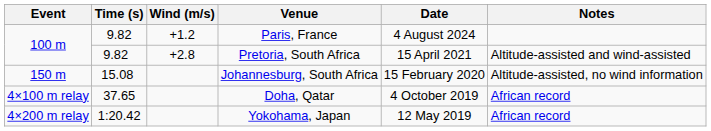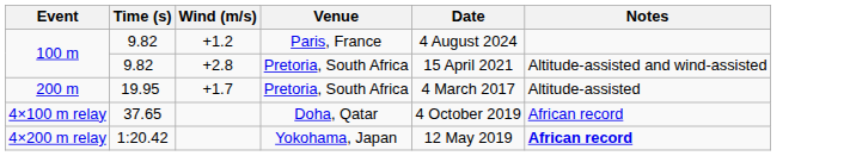- row: 150 m | 15.08 | Johannesburg, South Africa | 15 February 2020 | Altitude-assisted, no wind information
+ row: 200 m | 19.95 | +1.7 | Pretoria, South Africa | 4 March 2017 | Altitude-assisted
4×200 m relay | Notes: normal -> bold
